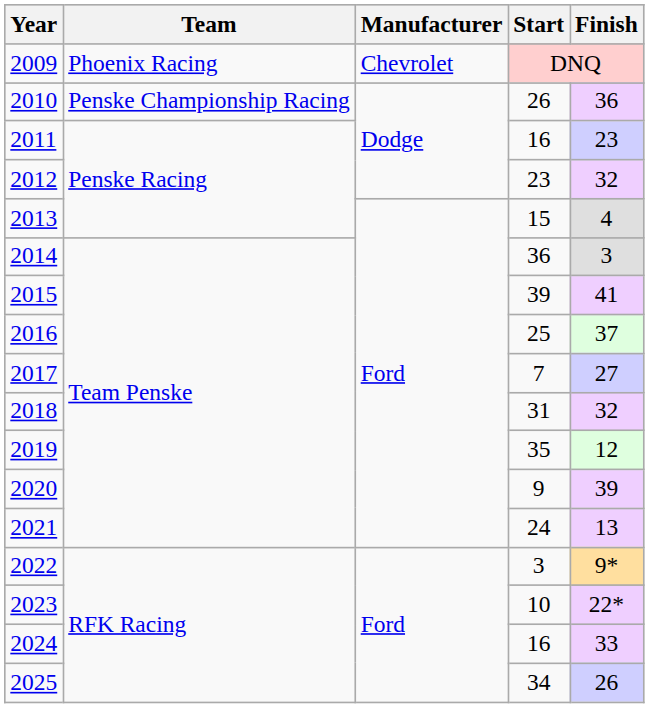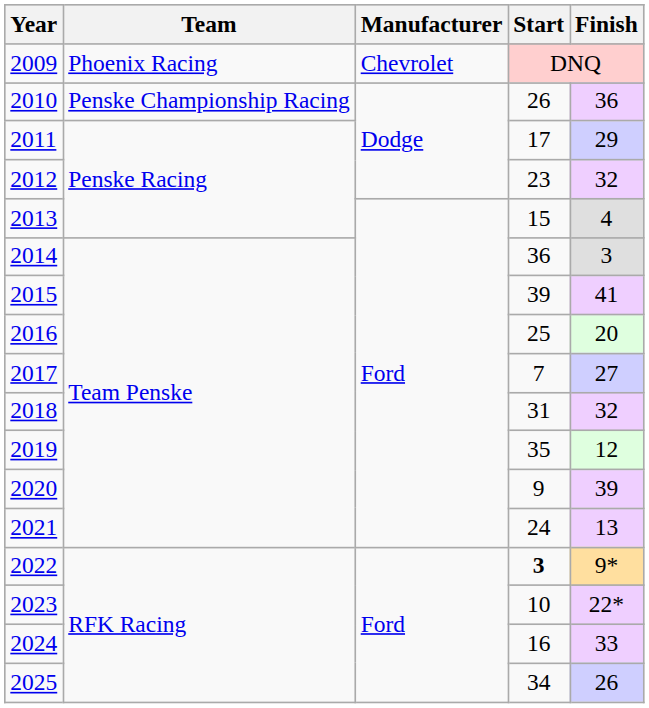2011 | Start: 16 -> 17
2011 | Finish: 23 -> 29
2016 | Finish: 37 -> 20
2022 | Start: normal -> bold
